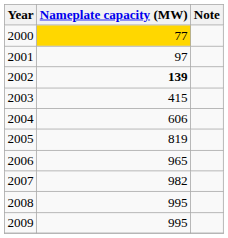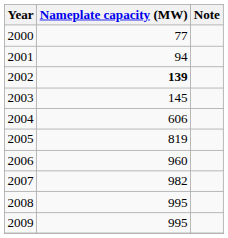2000 | Nameplate capacity (MW): gold background -> no background
2001 | Nameplate capacity (MW): 97 -> 94
2003 | Nameplate capacity (MW): 415 -> 145
2006 | Nameplate capacity (MW): 965 -> 960
